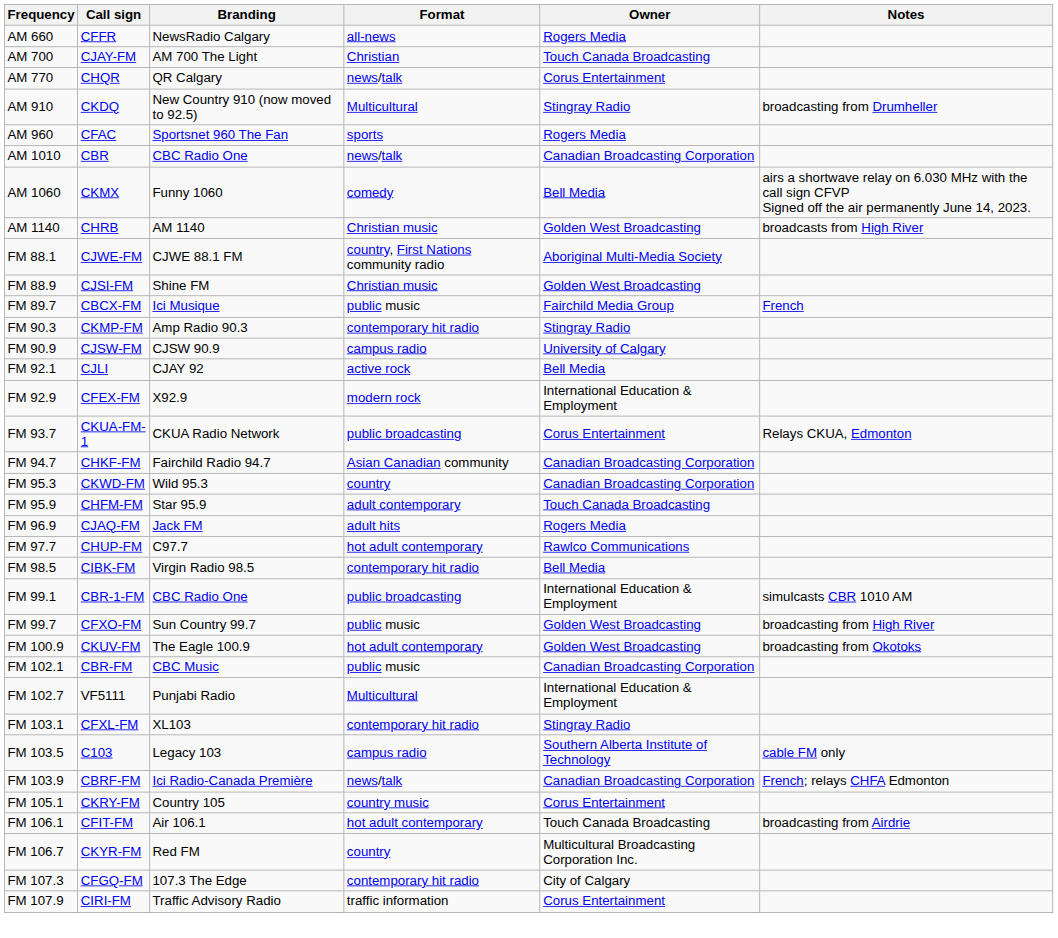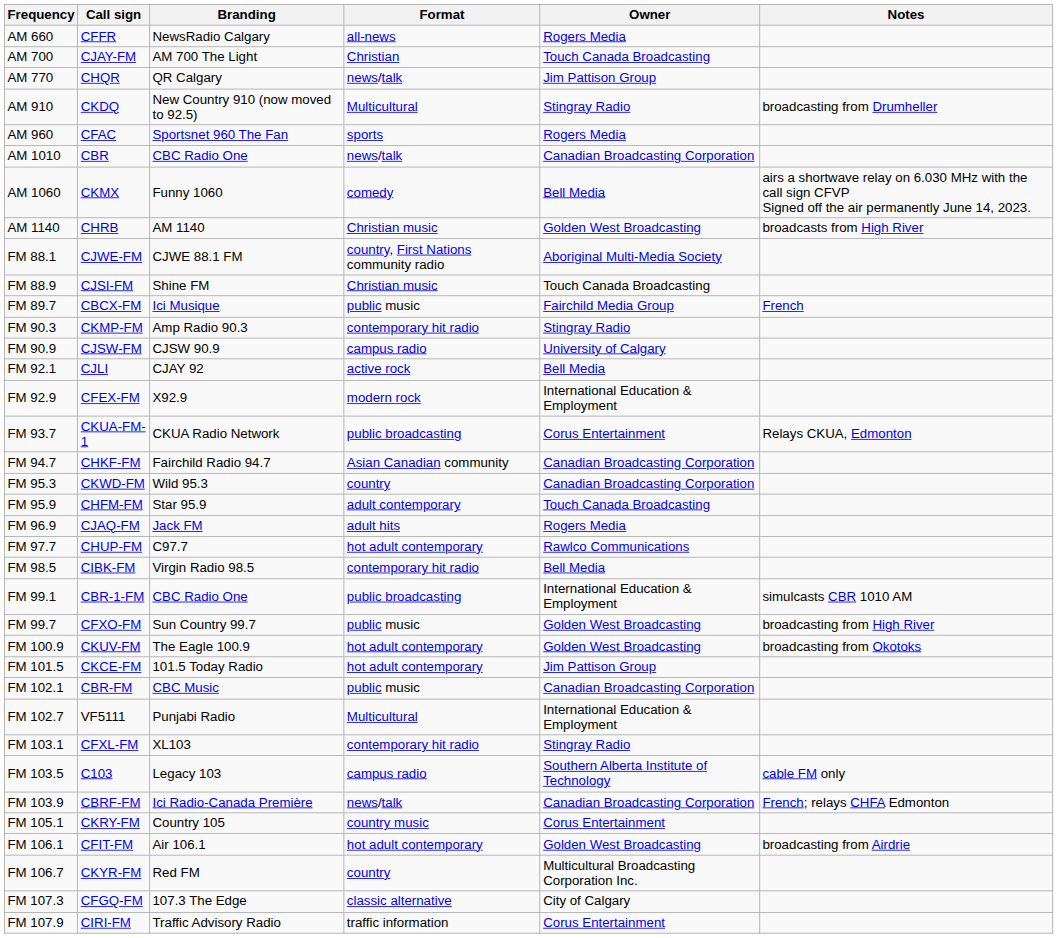AM 770 | Owner: Corus Entertainment -> Jim Pattison Group
FM 88.9 | Owner: Golden West Broadcasting -> Touch Canada Broadcasting
+ row: FM 101.5 | CKCE-FM | 101.5 Today Radio | hot adult contemporary | Jim Pattison Group
FM 106.1 | Owner: Touch Canada Broadcasting -> Golden West Broadcasting
FM 107.3 | Format: contemporary hit radio -> classic alternative
